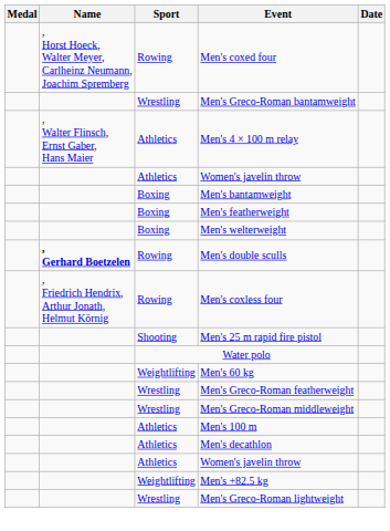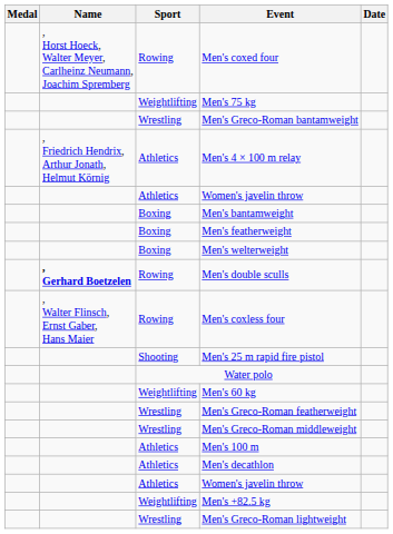+ row: Weightlifting | Men's 75 kg
Men's 4 × 100 m relay | Name: , Walter Flinsch, Ernst Gaber, Hans Maier -> , Friedrich Hendrix, Arthur Jonath, Helmut Körnig
Men's coxless four | Name: , Friedrich Hendrix, Arthur Jonath, Helmut Körnig -> , Walter Flinsch, Ernst Gaber, Hans Maier
